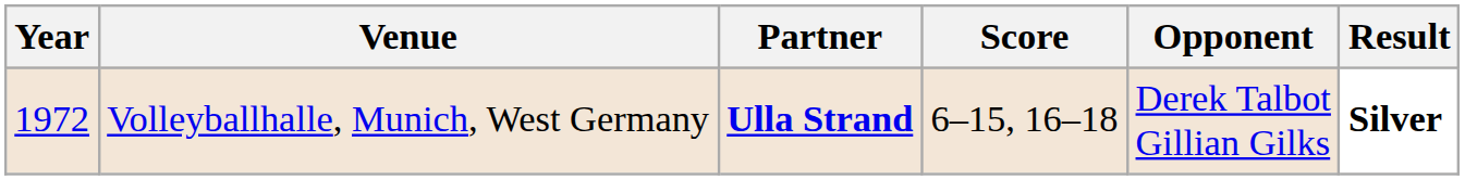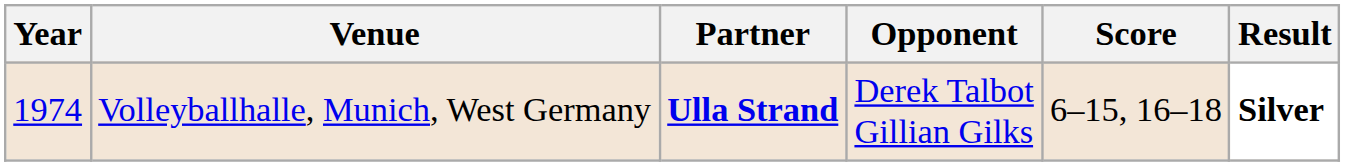columns swapped: Opponent <-> Score
Volleyballhalle, Munich, West Germany | Year: 1972 -> 1974
